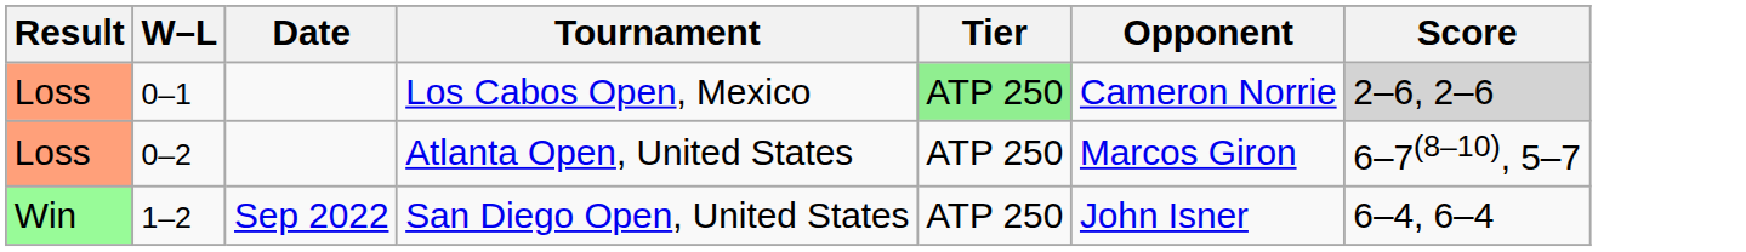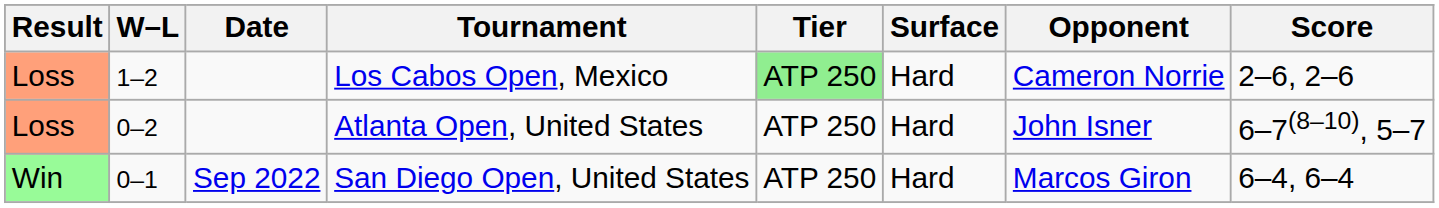+ column: Surface | Hard | Hard | Hard
Los Cabos Open, Mexico | W–L: 0–1 -> 1–2
Los Cabos Open, Mexico | Score: lightgrey background -> no background
Atlanta Open, United States | Opponent: Marcos Giron -> John Isner
San Diego Open, United States | W–L: 1–2 -> 0–1
San Diego Open, United States | Opponent: John Isner -> Marcos Giron
